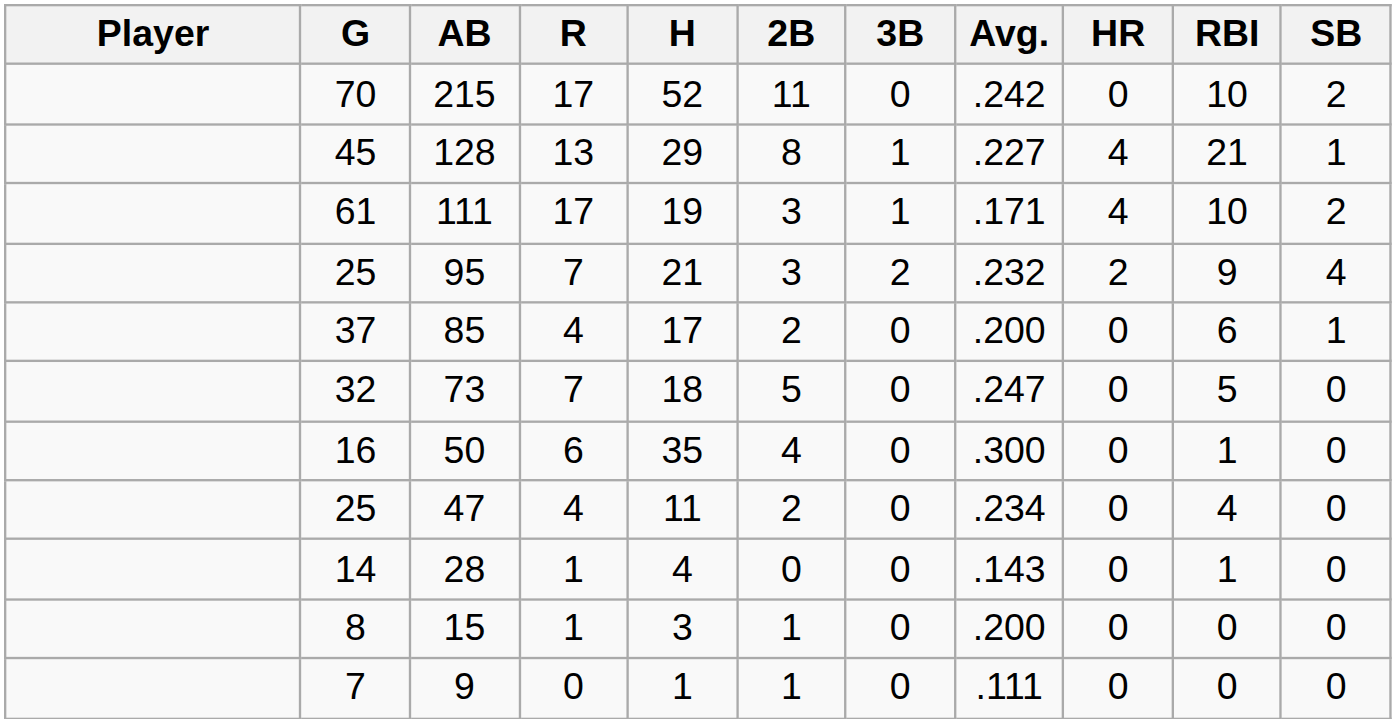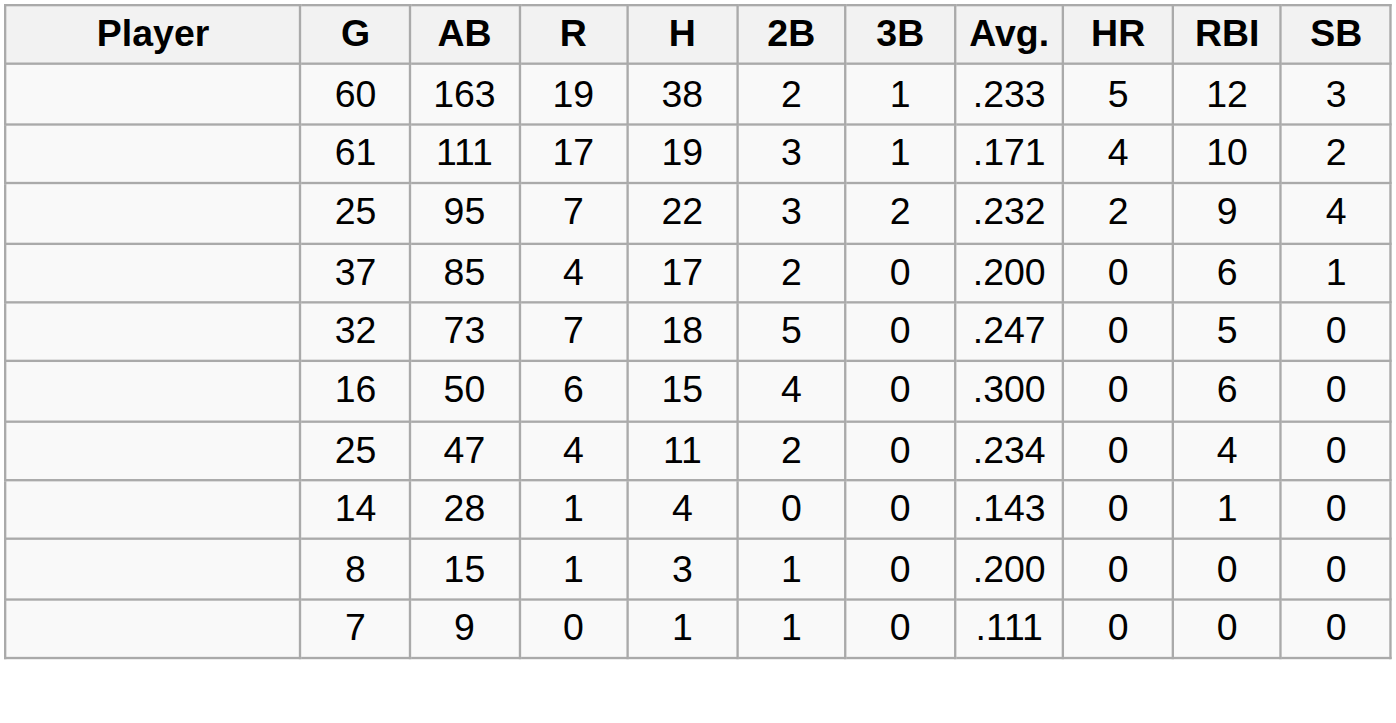- row: 70 | 215 | 17 | 52 | 11 | 0 | .242 | 0 | 10 | 2
+ row: 60 | 163 | 19 | 38 | 2 | 1 | .233 | 5 | 12 | 3
- row: 45 | 128 | 13 | 29 | 8 | 1 | .227 | 4 | 21 | 1
95 | H: 21 -> 22
50 | H: 35 -> 15
50 | RBI: 1 -> 6
